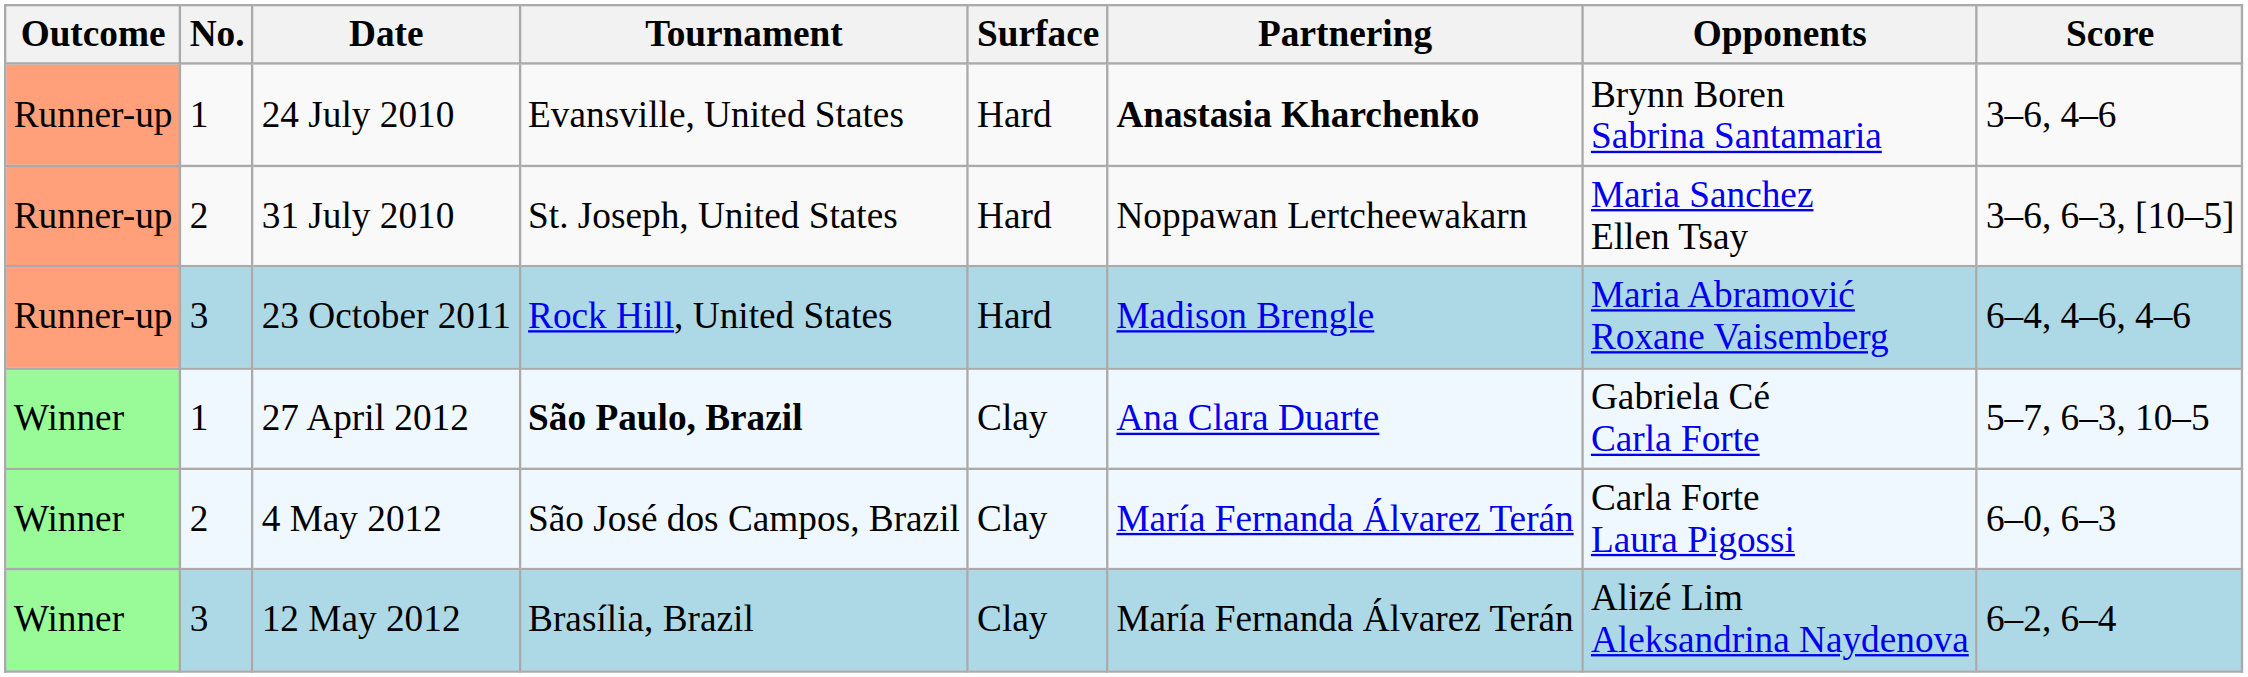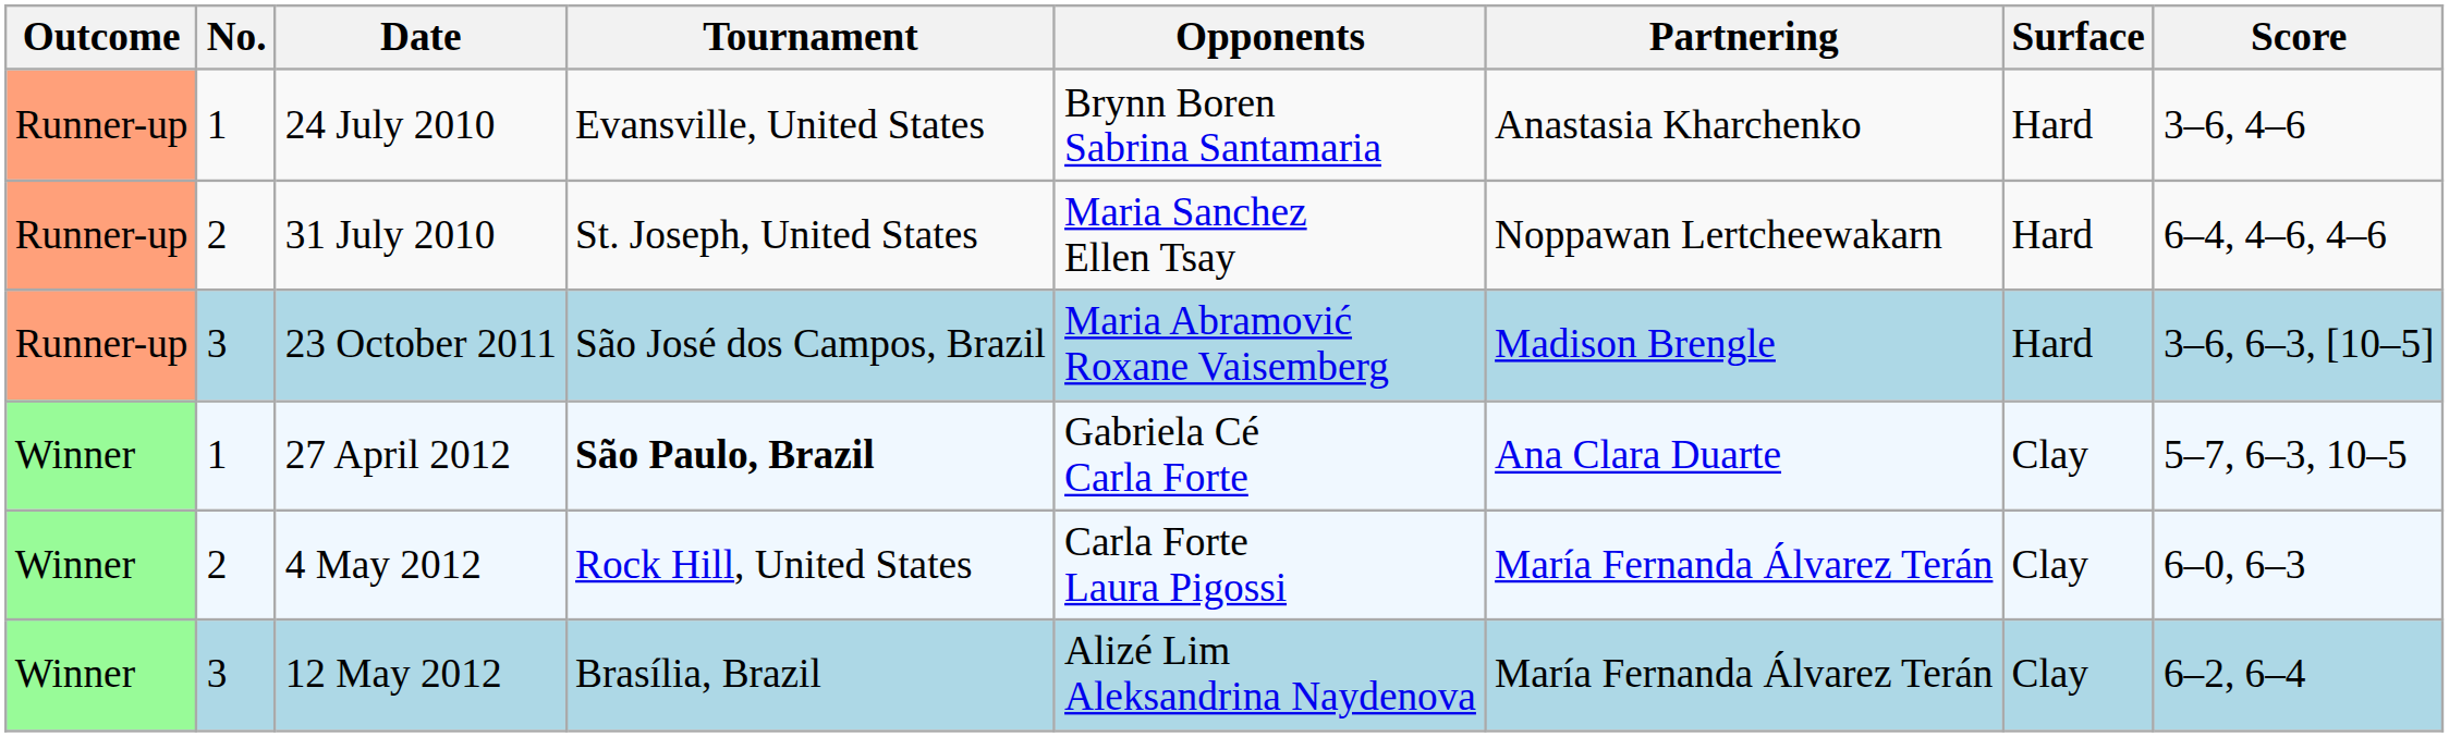columns swapped: Surface <-> Opponents
24 July 2010 | Partnering: bold -> normal
31 July 2010 | Score: 3–6, 6–3, [10–5] -> 6–4, 4–6, 4–6
23 October 2011 | Tournament: Rock Hill, United States -> São José dos Campos, Brazil
23 October 2011 | Score: 6–4, 4–6, 4–6 -> 3–6, 6–3, [10–5]
4 May 2012 | Tournament: São José dos Campos, Brazil -> Rock Hill, United States
